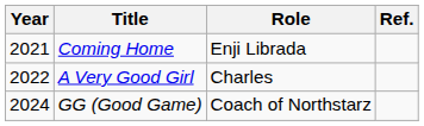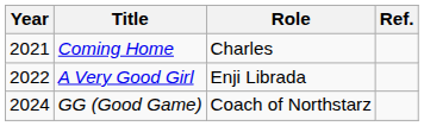Coming Home | Role: Enji Librada -> Charles
A Very Good Girl | Role: Charles -> Enji Librada
